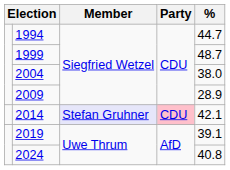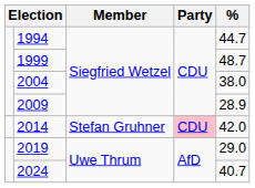2014 | Member: lavender background -> no background
2014 | %: 42.1 -> 42.0
2019 | %: 39.1 -> 29.0
2024 | %: 40.8 -> 40.7
